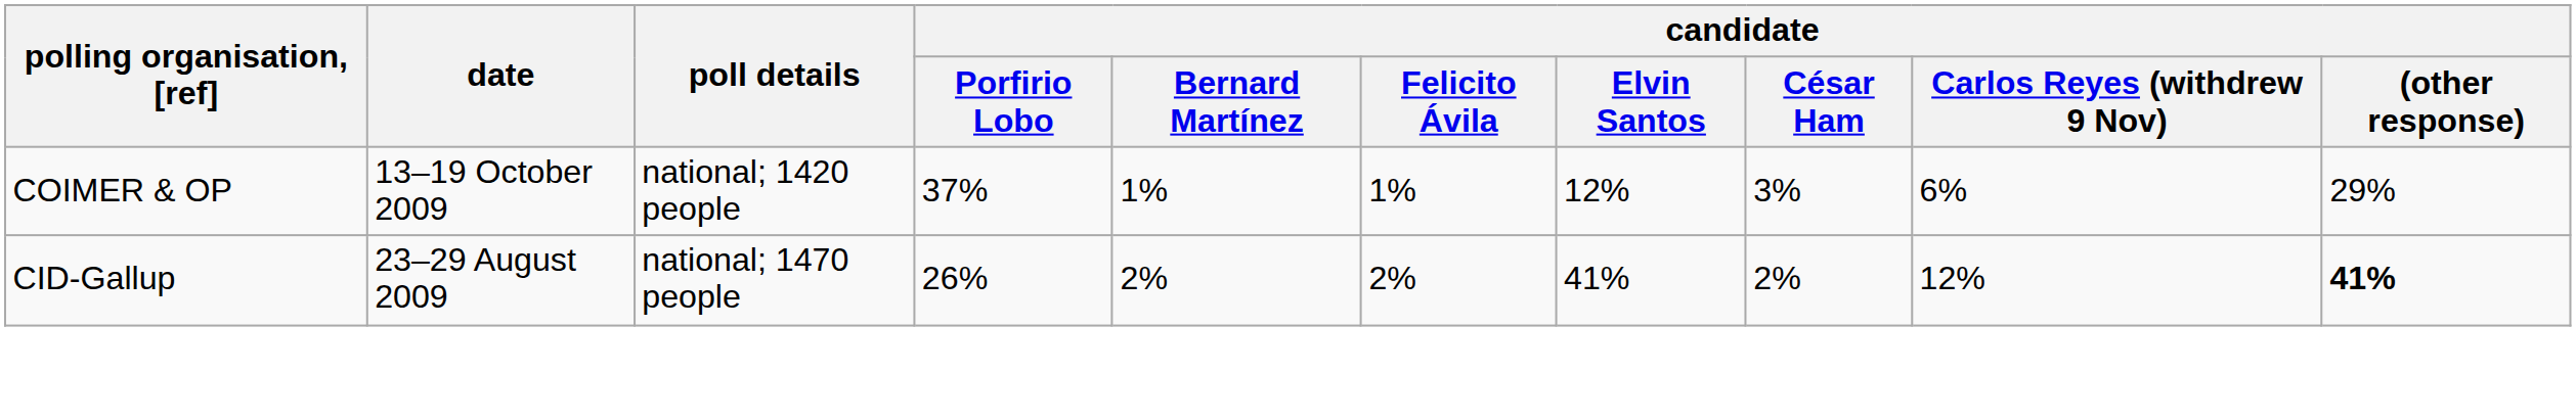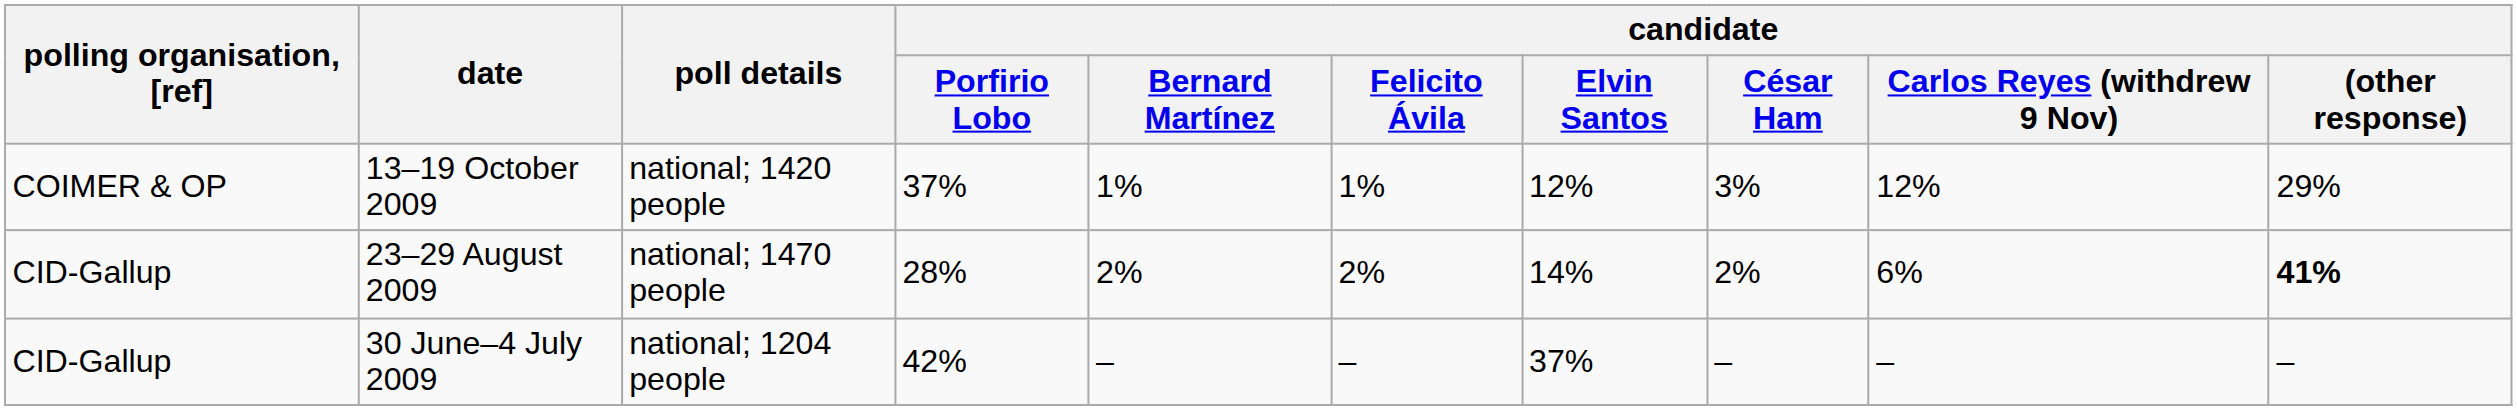13–19 October 2009 | candidate / Carlos Reyes (withdrew 9 Nov): 6% -> 12%
23–29 August 2009 | candidate / Porfirio Lobo: 26% -> 28%
23–29 August 2009 | candidate / Elvin Santos: 41% -> 14%
23–29 August 2009 | candidate / Carlos Reyes (withdrew 9 Nov): 12% -> 6%
+ row: CID-Gallup | 30 June–4 July 2009 | national; 1204 people | 42% | – | – | 37% | – | – | –
